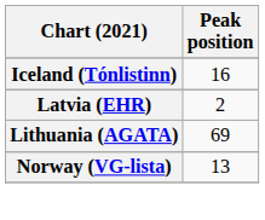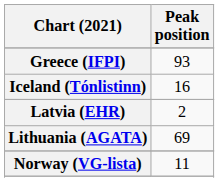+ row: Greece (IFPI) | 93
Norway (VG-lista) | Peak position: 13 -> 11
